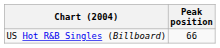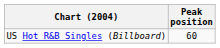US Hot R&B Singles (Billboard) | Peak position: 66 -> 60
